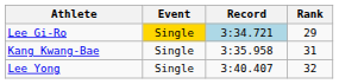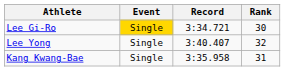Lee Gi-Ro | Record: lightblue background -> no background
Lee Gi-Ro | Rank: 29 -> 30
rows swapped: Kang Kwang-Bae <-> Lee Yong
